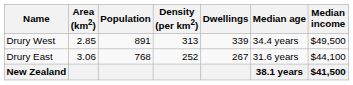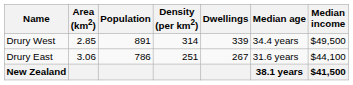Drury West | Density (per km2): 313 -> 314
Drury East | Population: 768 -> 786
Drury East | Density (per km2): 252 -> 251
